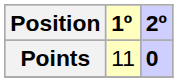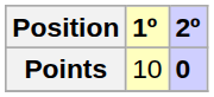Points | 1º: 11 -> 10
